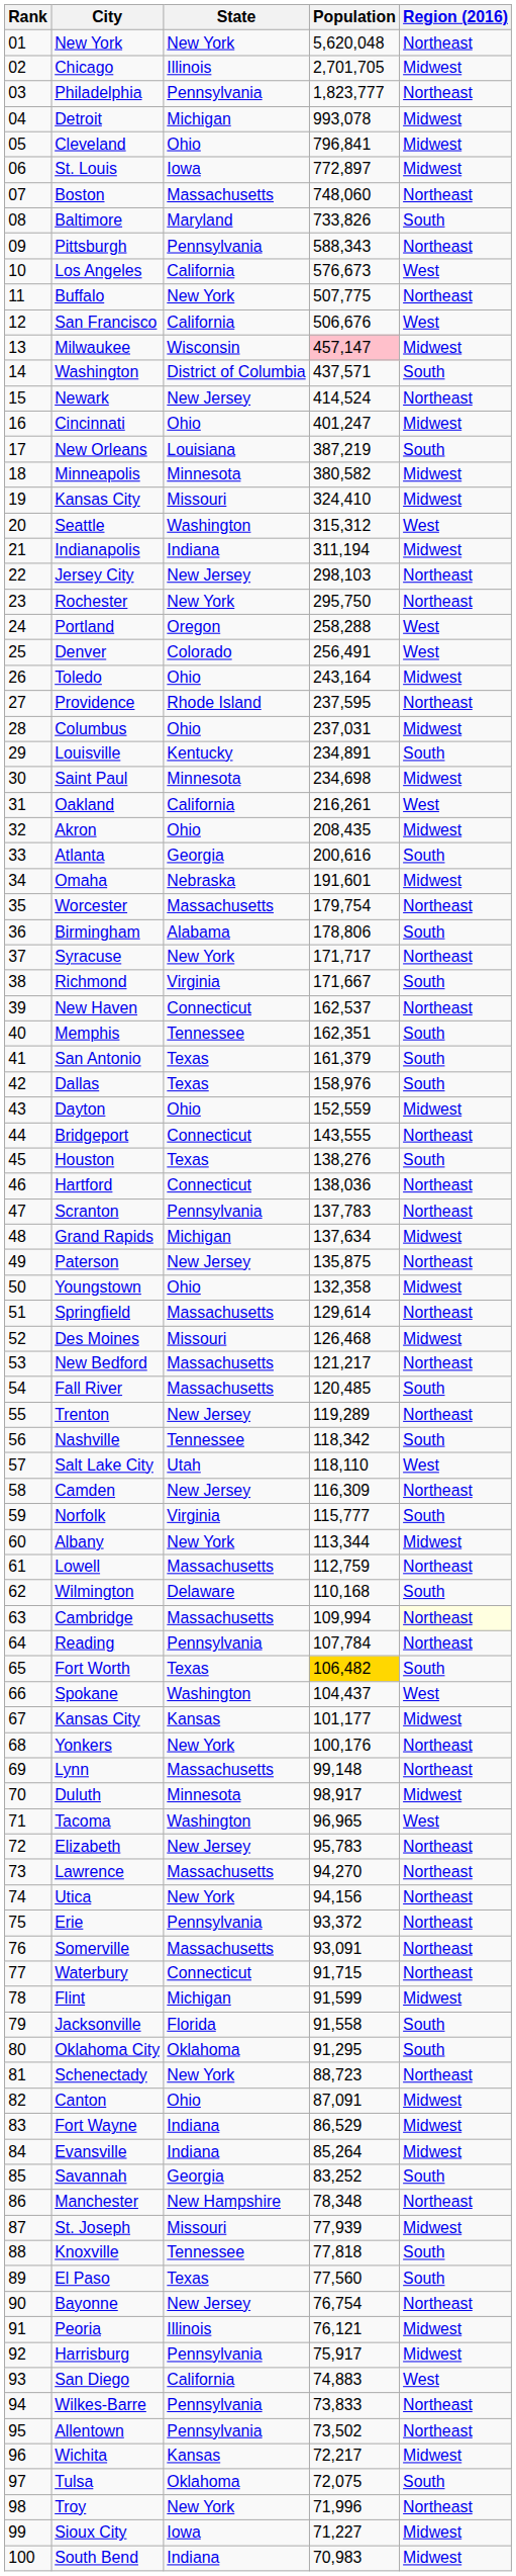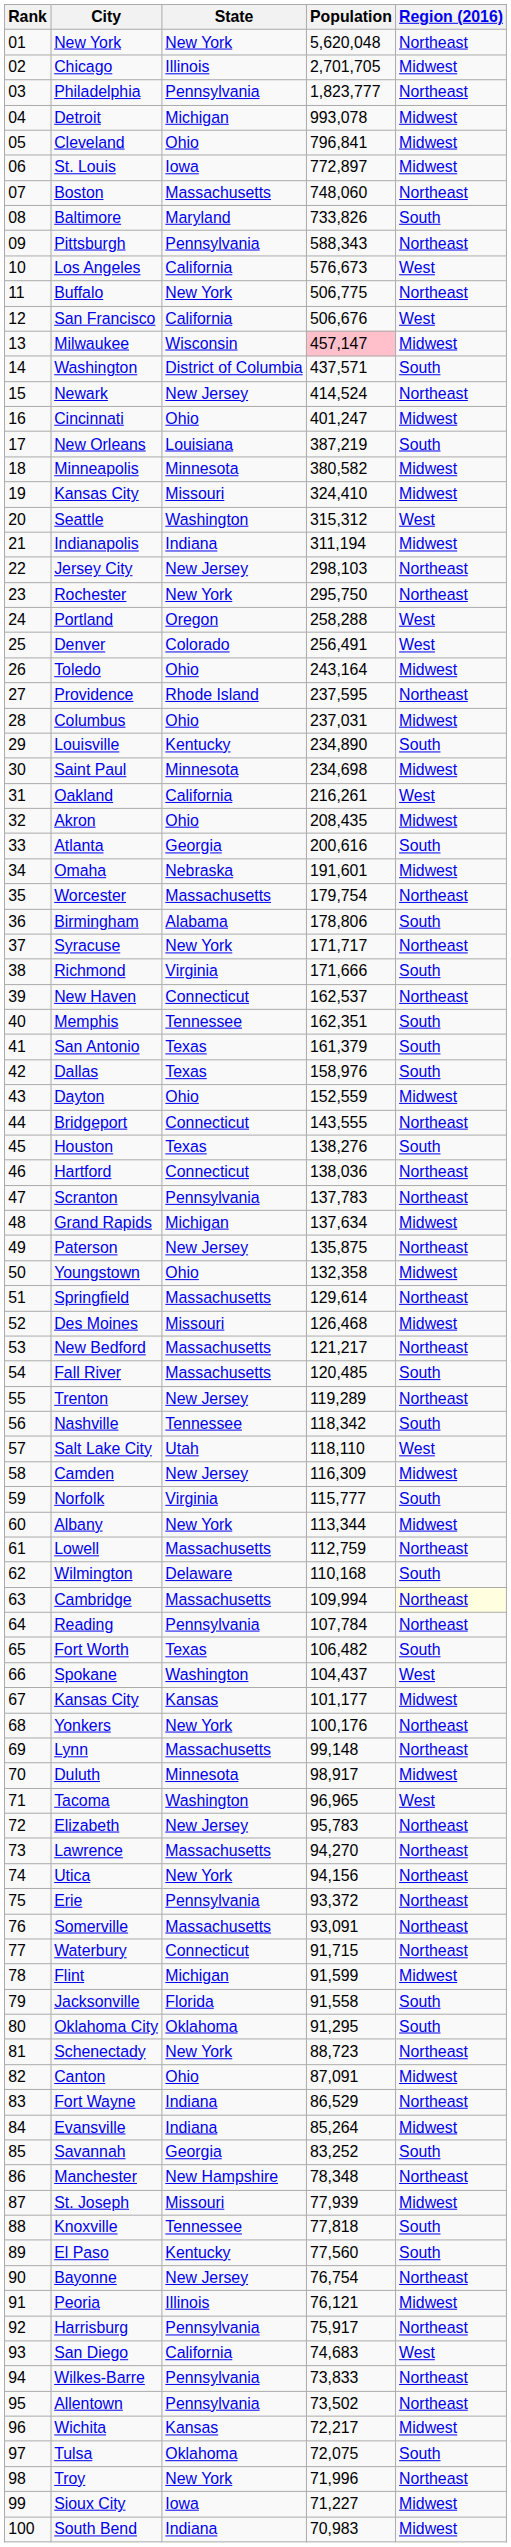Buffalo | Population: 507,775 -> 506,775
Louisville | Population: 234,891 -> 234,890
Richmond | Population: 171,667 -> 171,666
Camden | Region (2016): Northeast -> Midwest
Fort Worth | Population: gold background -> no background
Fort Wayne | Region (2016): Midwest -> Northeast
El Paso | State: Texas -> Kentucky
Harrisburg | Region (2016): Midwest -> Northeast
San Diego | Population: 74,883 -> 74,683
